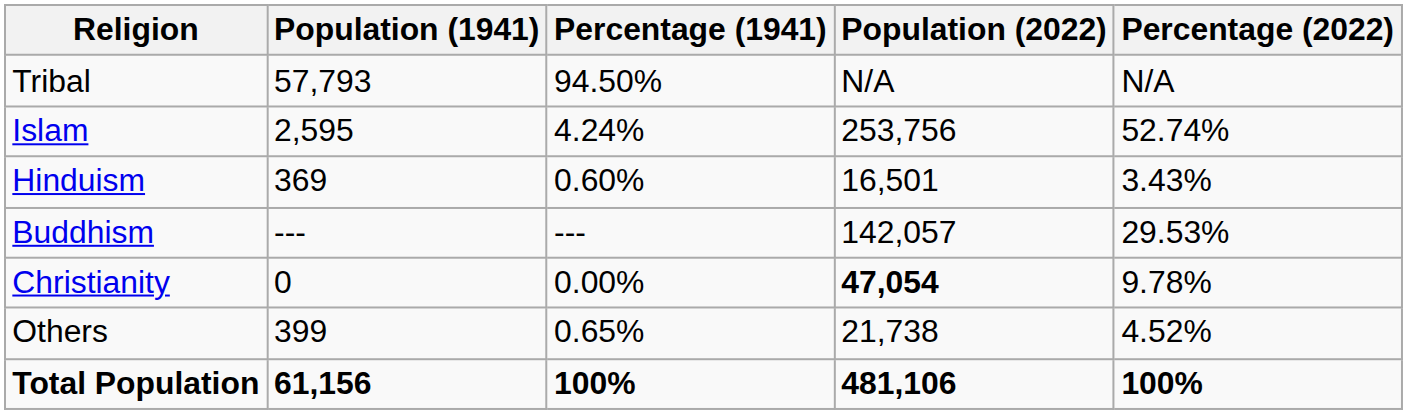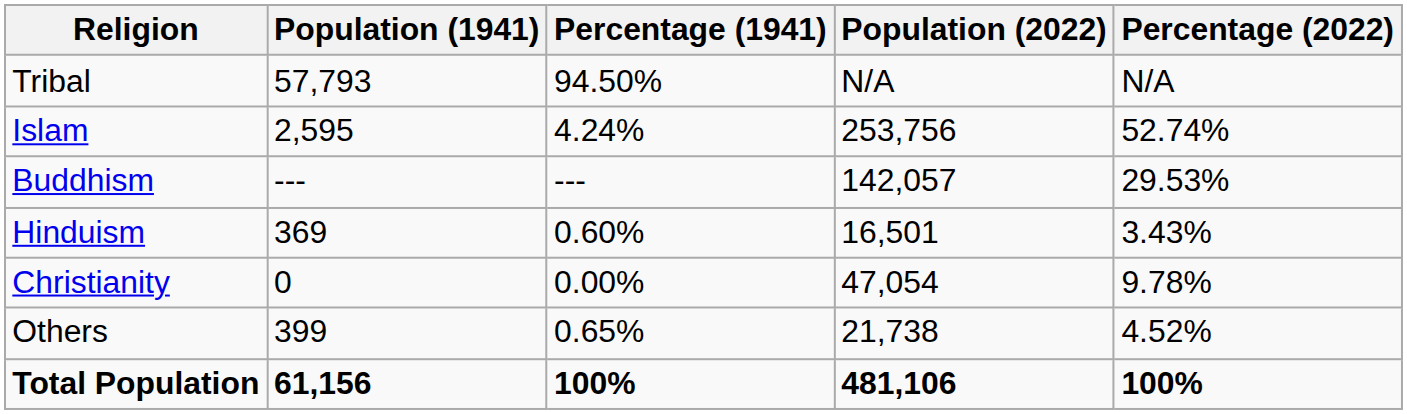rows swapped: Buddhism <-> Hinduism
Christianity | Population (2022): bold -> normal
